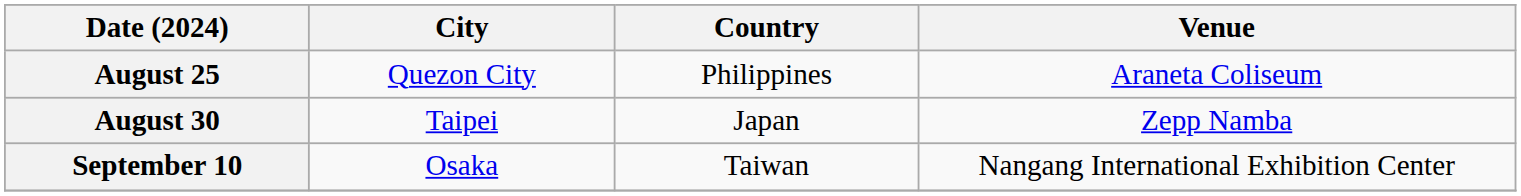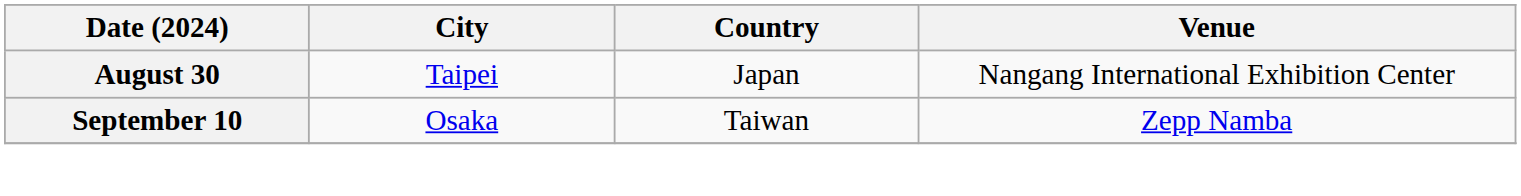- row: August 25 | Quezon City | Philippines | Araneta Coliseum
August 30 | Venue: Zepp Namba -> Nangang International Exhibition Center
September 10 | Venue: Nangang International Exhibition Center -> Zepp Namba
